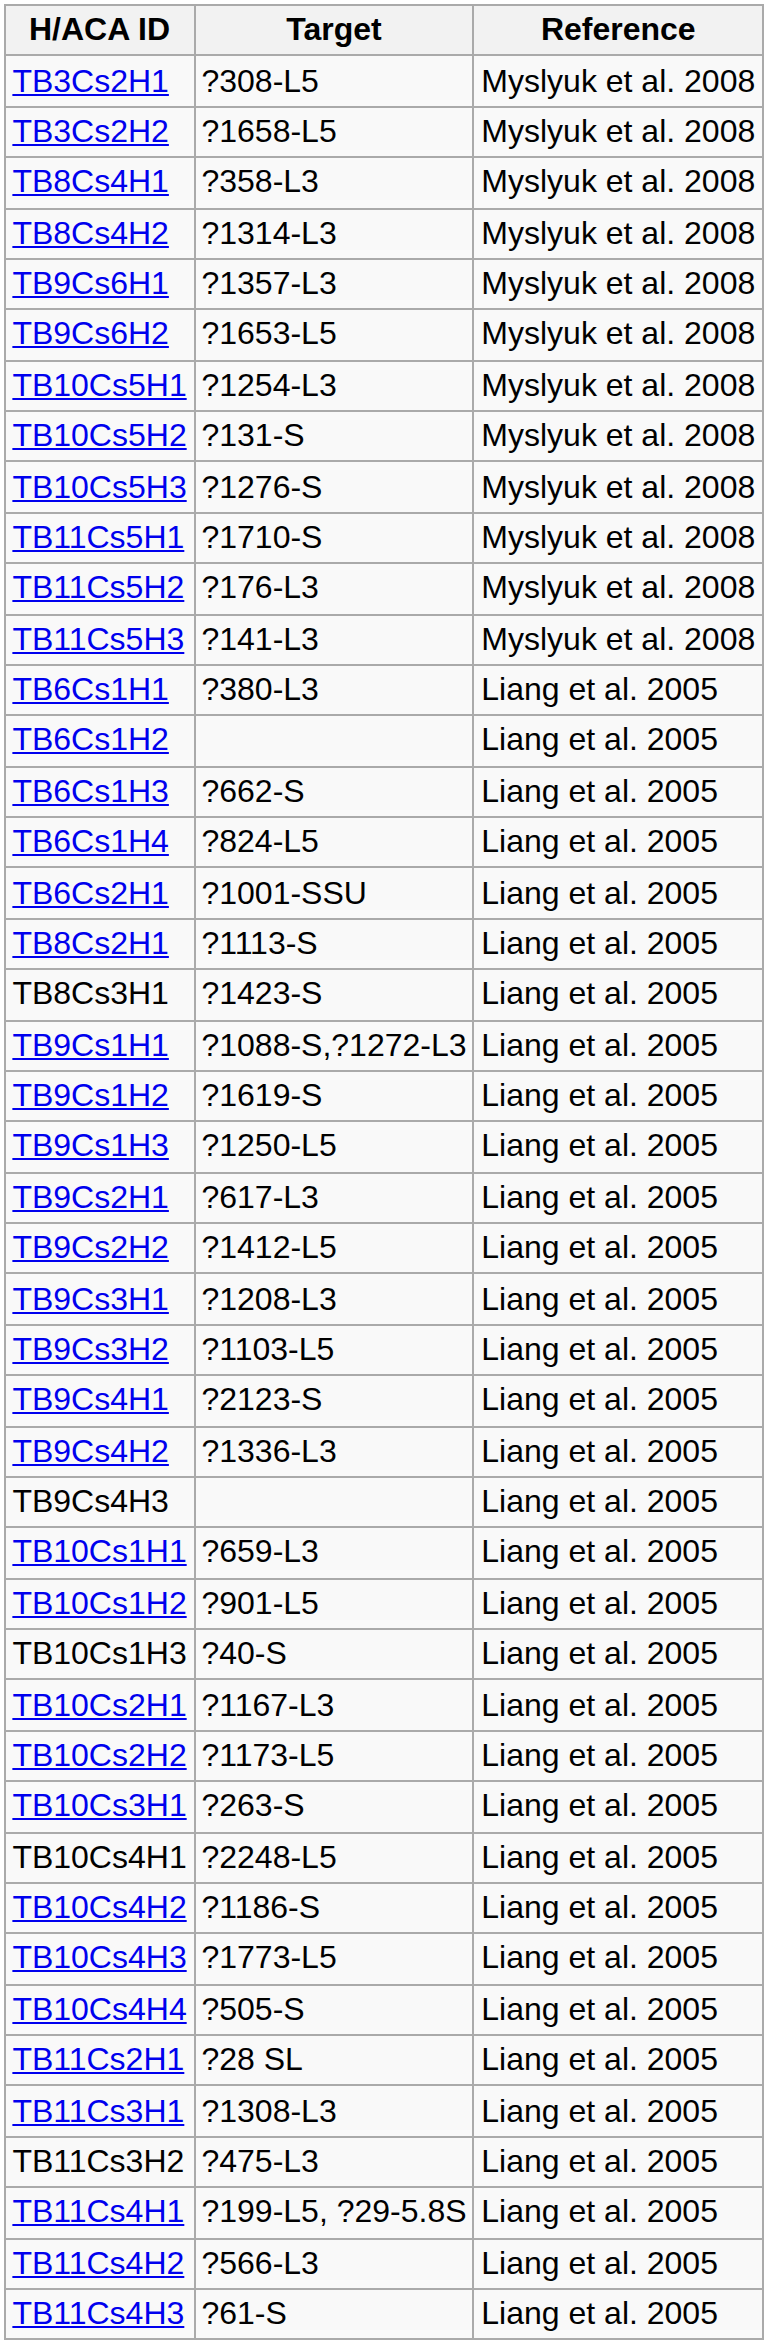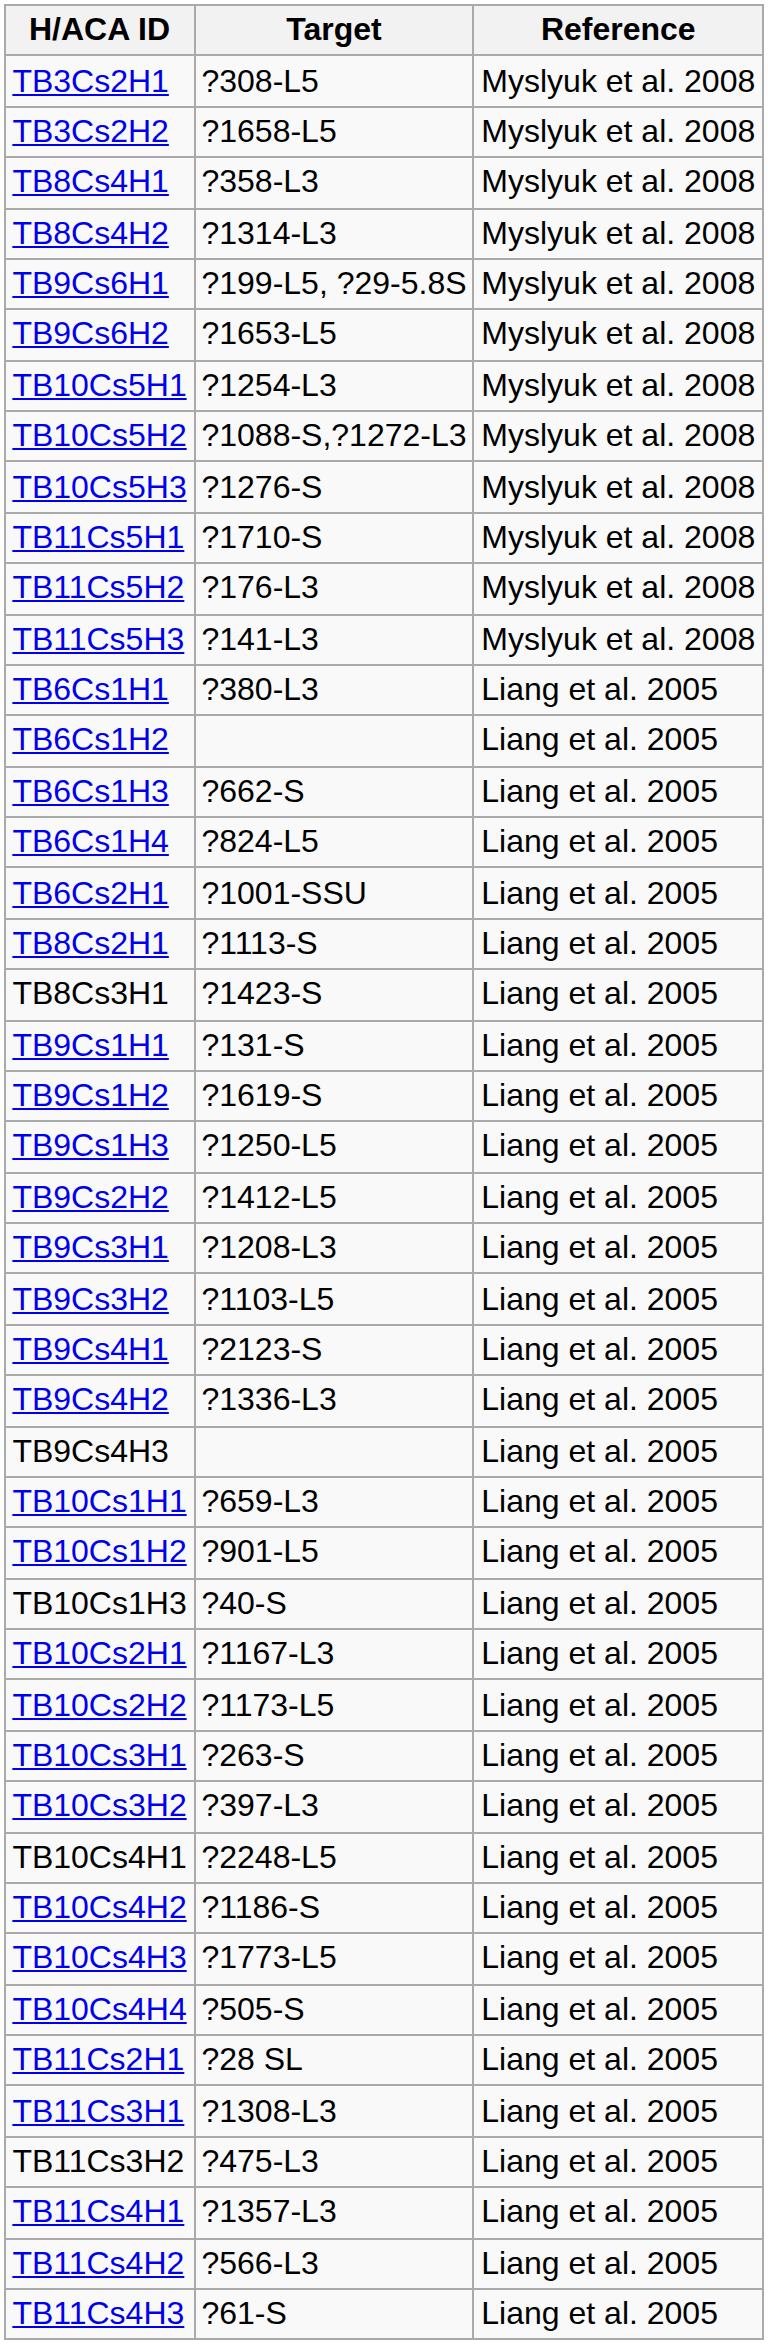TB9Cs6H1 | Target: ?1357-L3 -> ?199-L5, ?29-5.8S
TB10Cs5H2 | Target: ?131-S -> ?1088-S,?1272-L3
TB9Cs1H1 | Target: ?1088-S,?1272-L3 -> ?131-S
- row: TB9Cs2H1 | ?617-L3 | Liang et al. 2005
+ row: TB10Cs3H2 | ?397-L3 | Liang et al. 2005
TB11Cs4H1 | Target: ?199-L5, ?29-5.8S -> ?1357-L3
